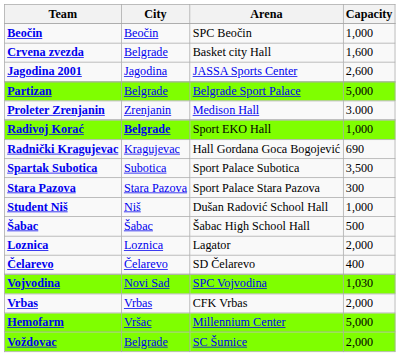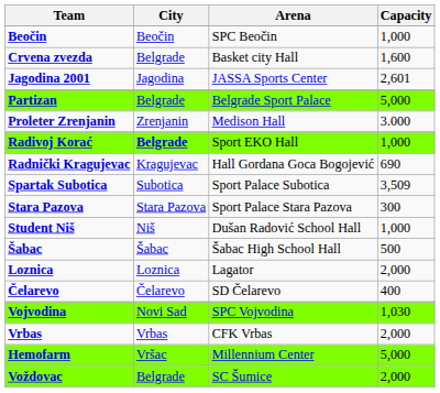Jagodina 2001 | Capacity: 2,600 -> 2,601
Spartak Subotica | Capacity: 3,500 -> 3,509
